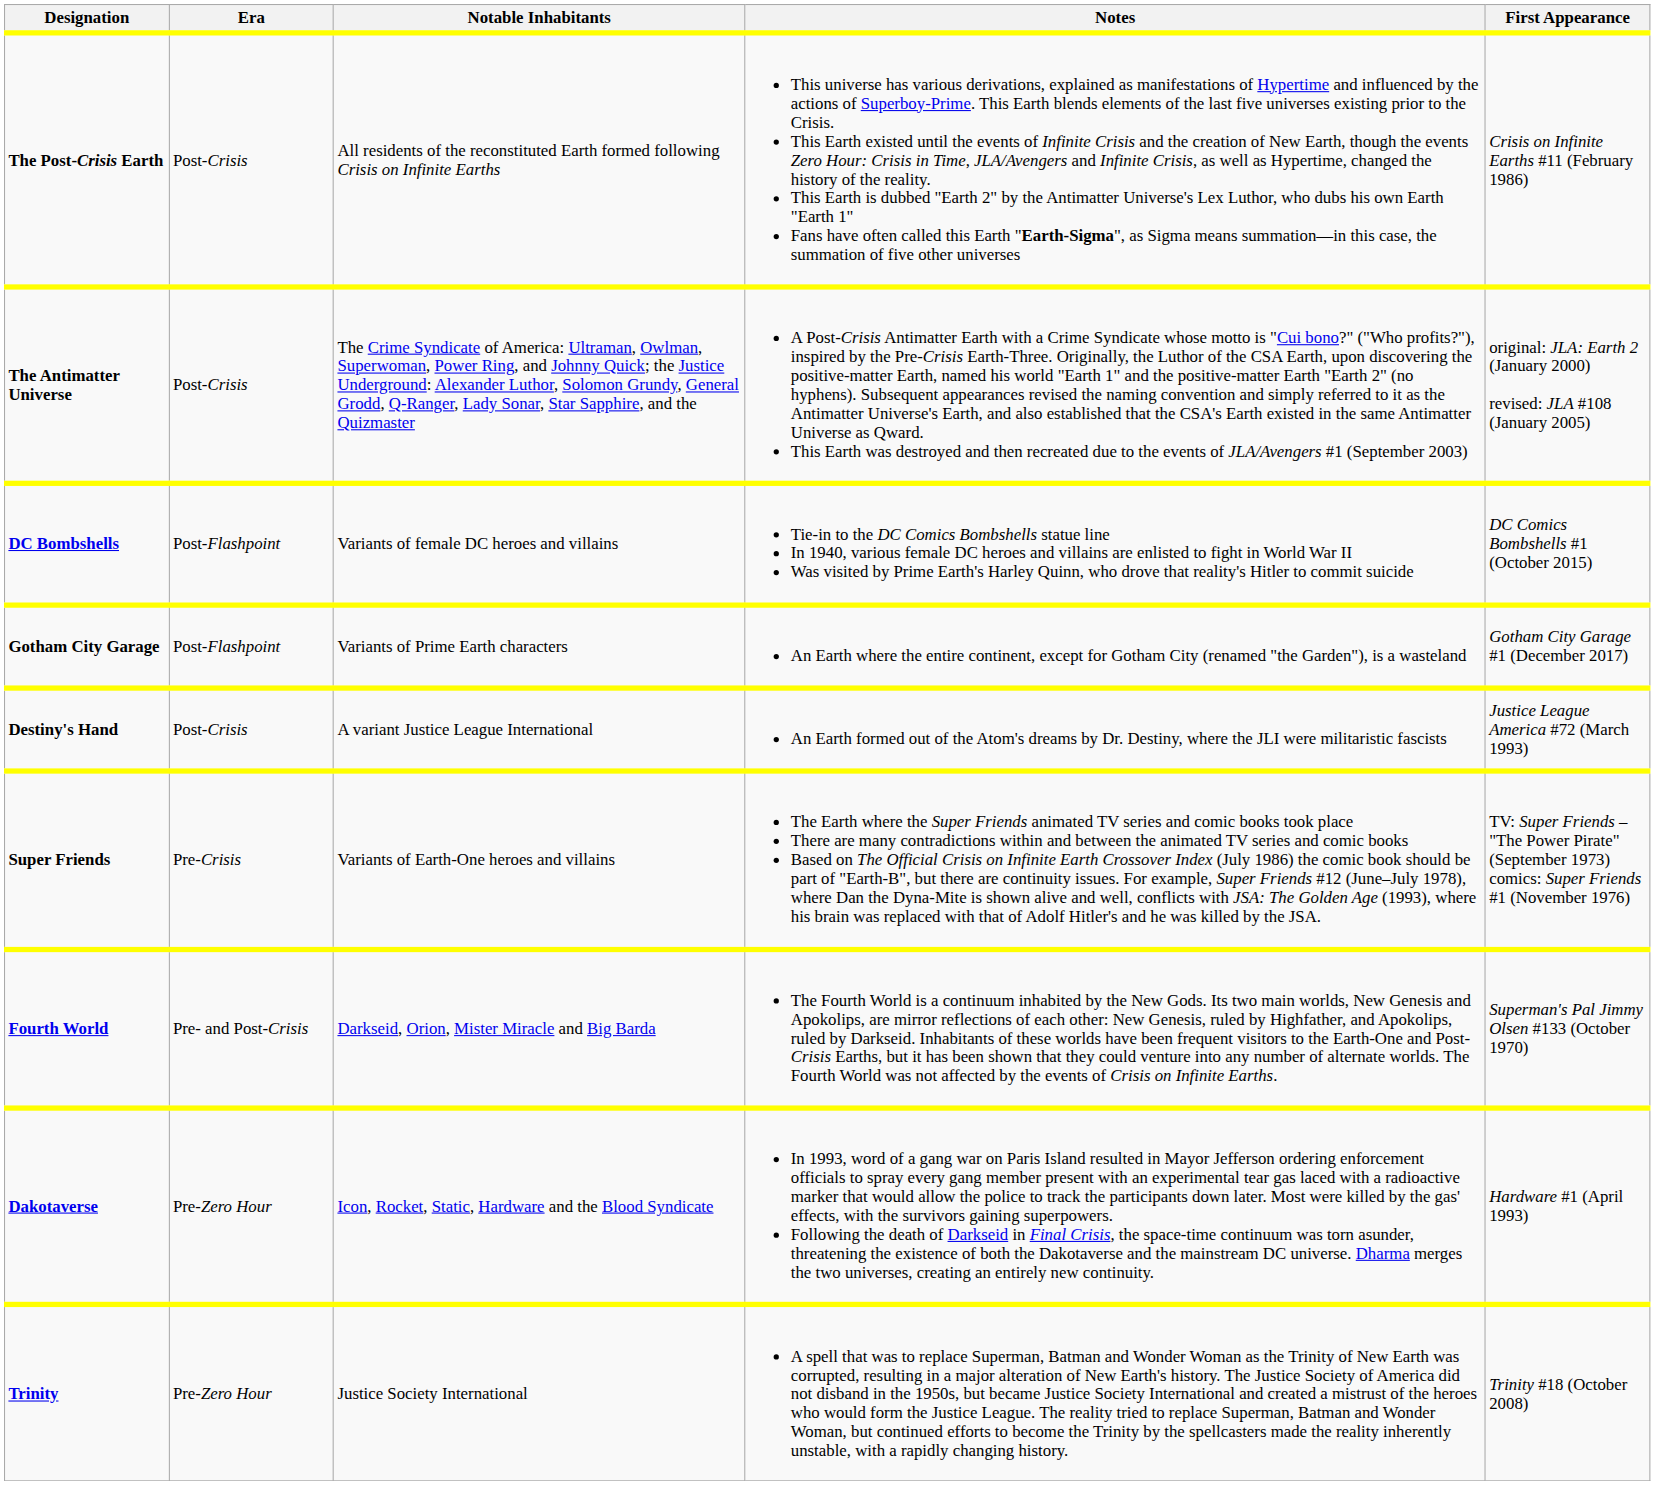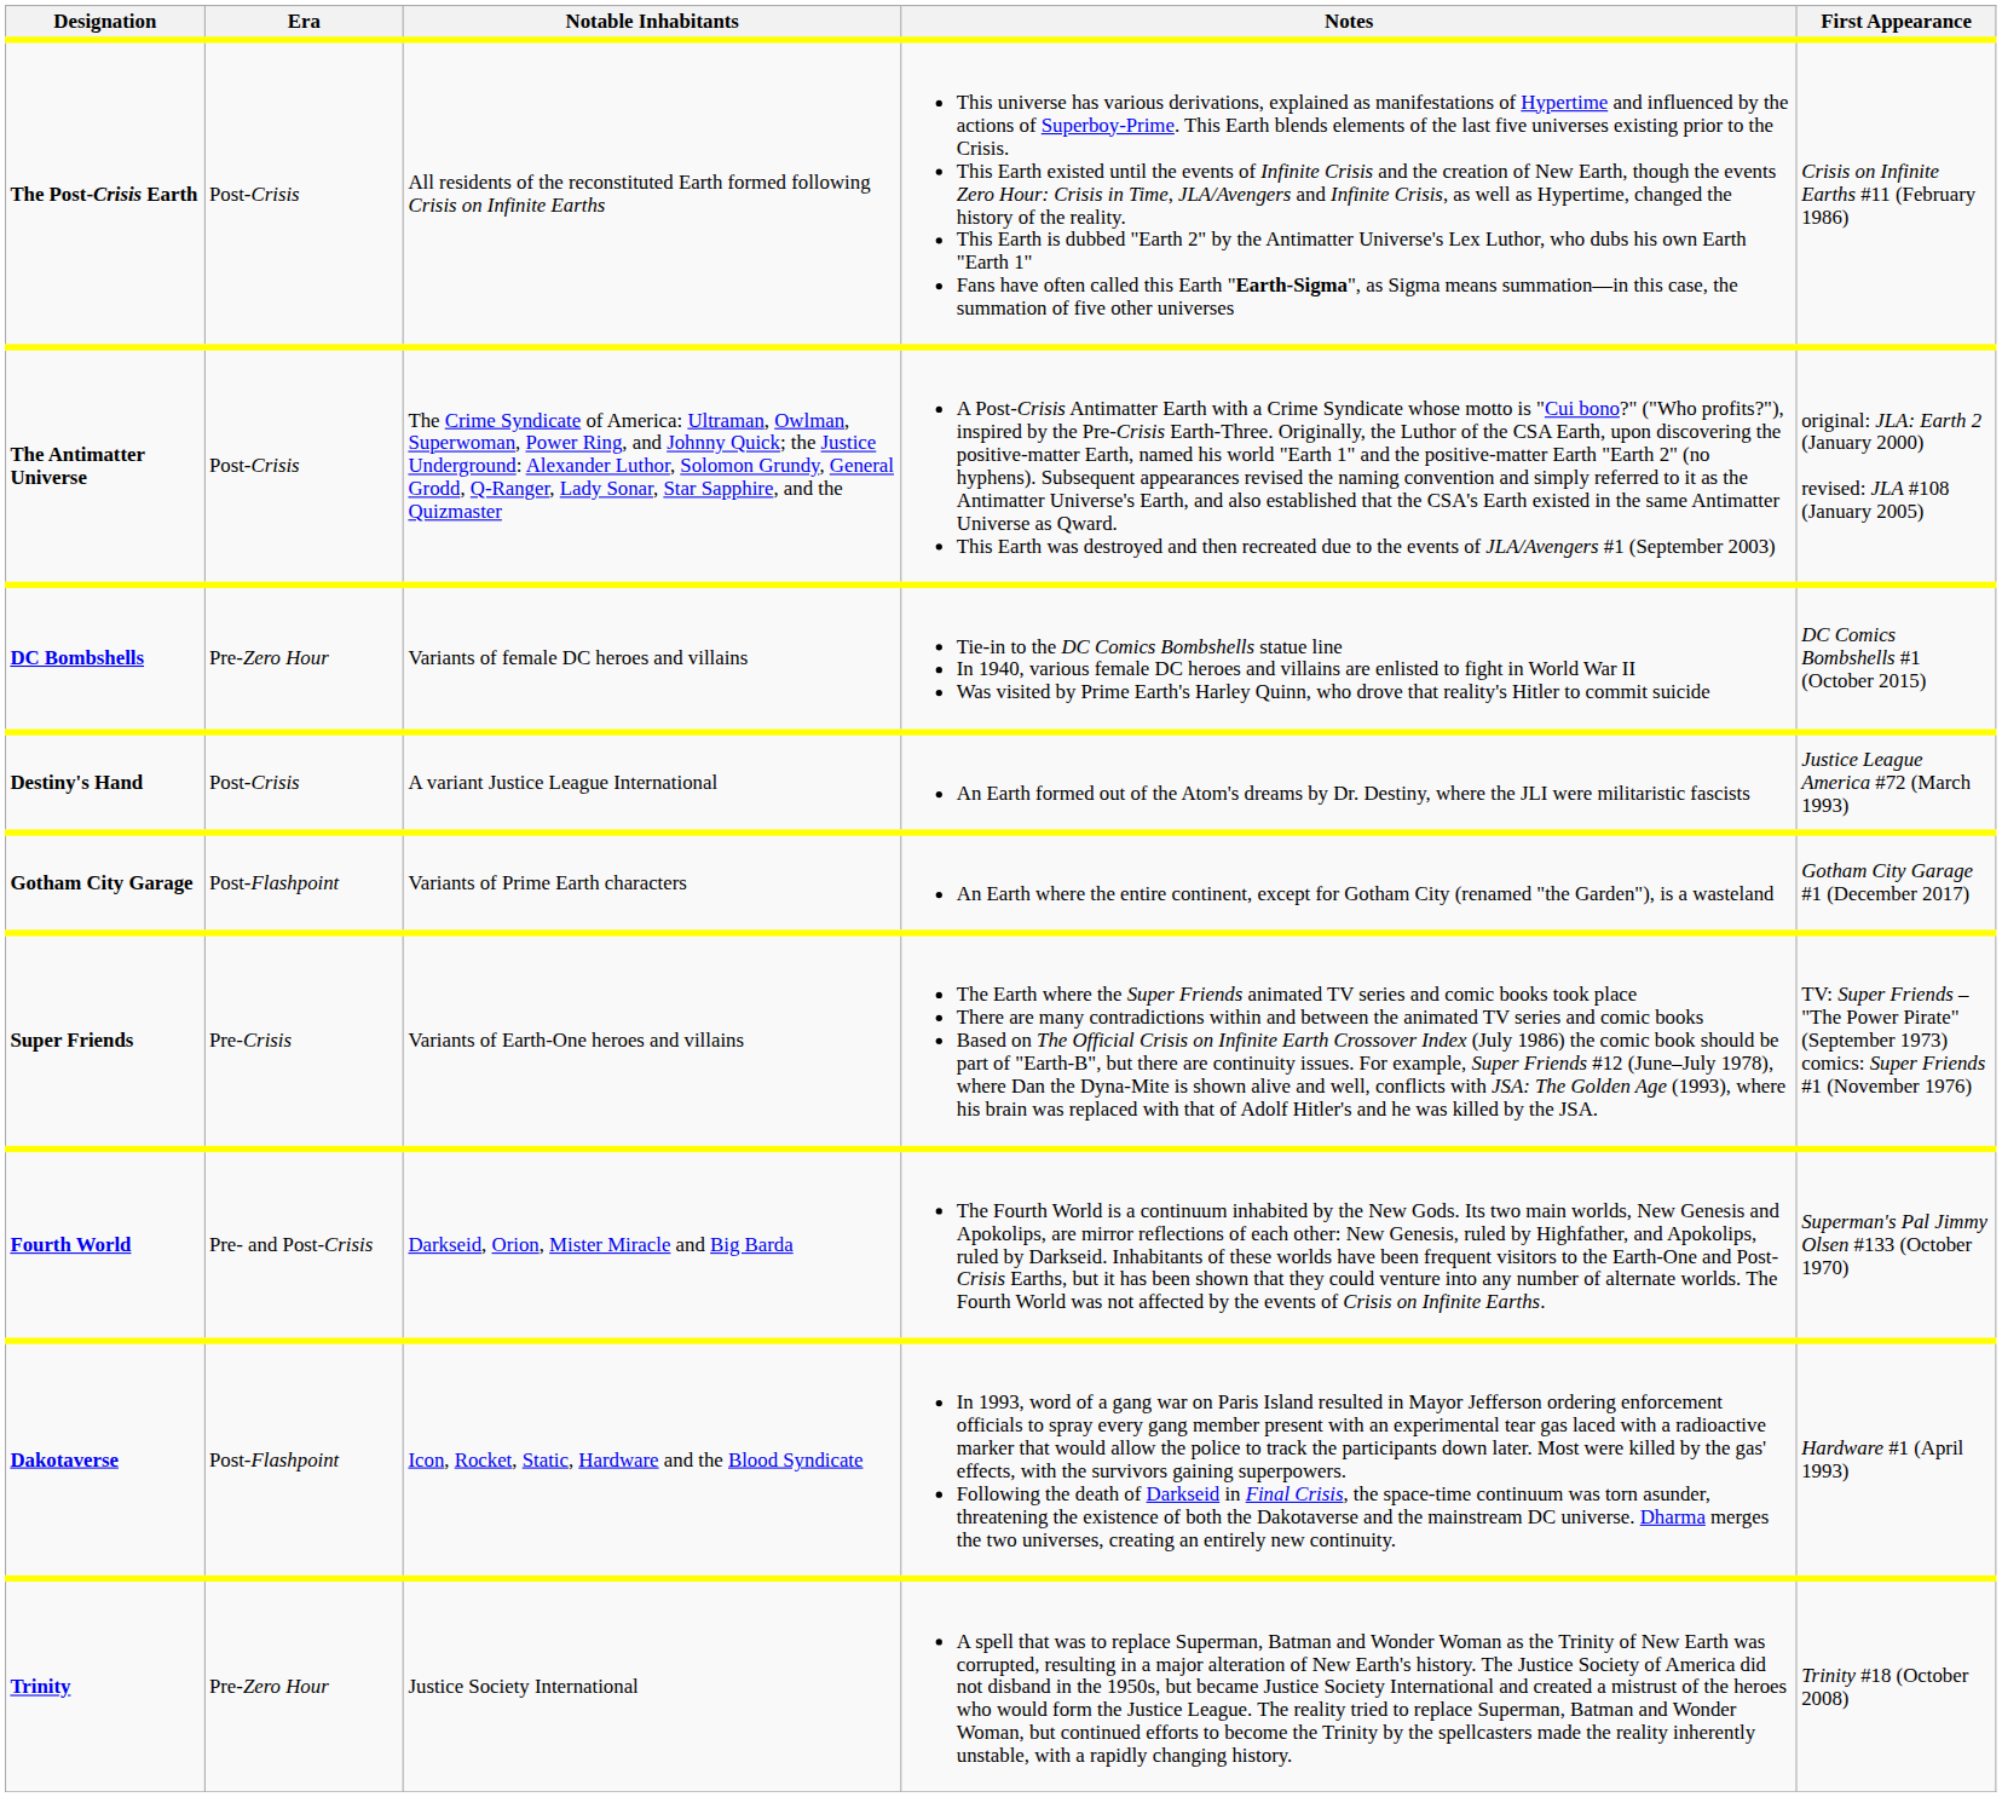DC Bombshells | Era: Post-Flashpoint -> Pre-Zero Hour
rows swapped: Destiny's Hand <-> Gotham City Garage
Dakotaverse | Era: Pre-Zero Hour -> Post-Flashpoint
